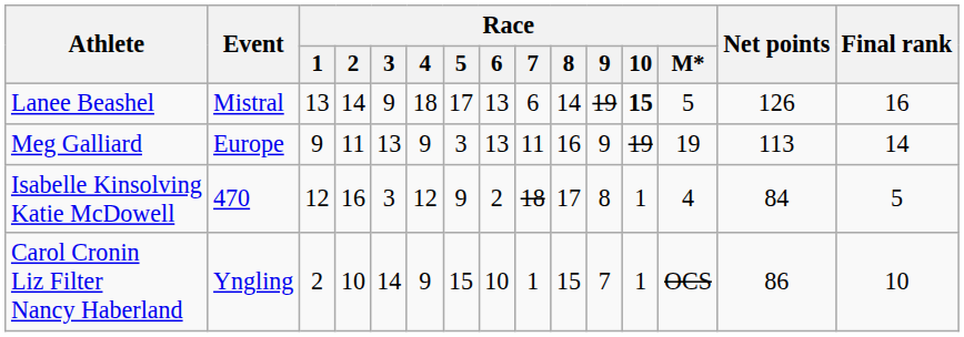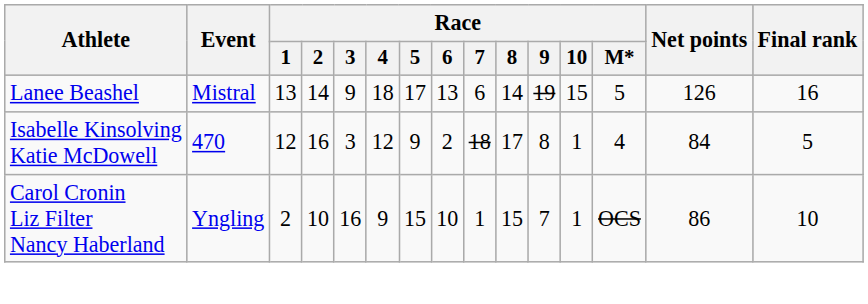Lanee Beashel | Race / 10: bold -> normal
- row: Meg Galliard | Europe | 9 | 11 | 13 | 9 | 3 | 13 | 11 | 16 | 9 | 19 | 19 | 113 | 14
Carol Cronin Liz Filter Nancy Haberland | Race / 3: 14 -> 16
